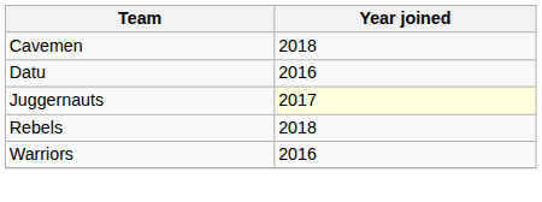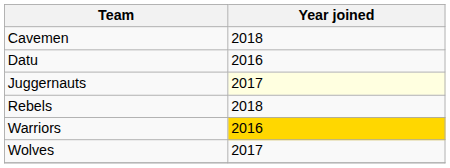Warriors | Year joined: no background -> gold background
+ row: Wolves | 2017
